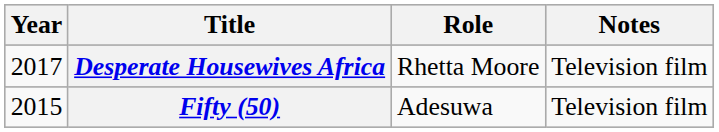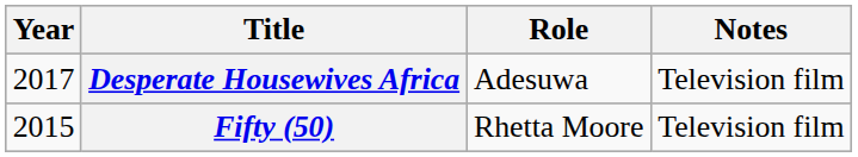Desperate Housewives Africa | Role: Rhetta Moore -> Adesuwa
Fifty (50) | Role: Adesuwa -> Rhetta Moore
